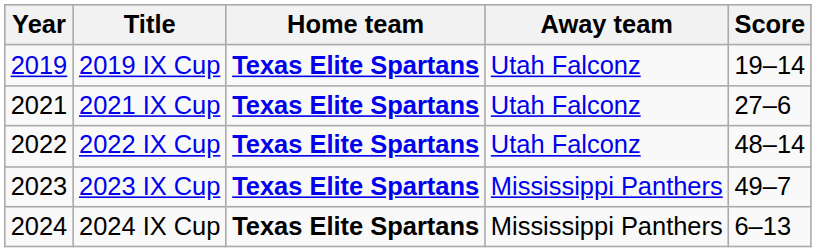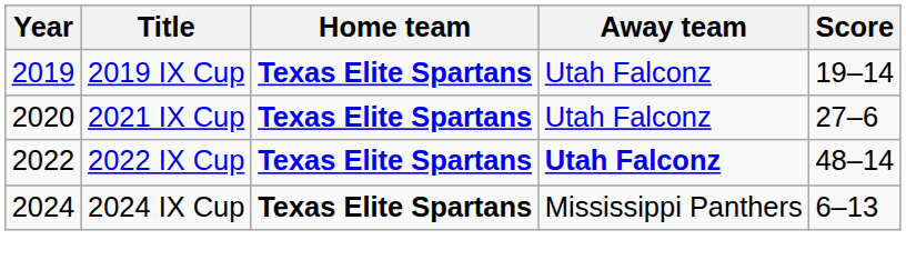2021 IX Cup | Year: 2021 -> 2020
2022 IX Cup | Away team: normal -> bold
- row: 2023 | 2023 IX Cup | Texas Elite Spartans | Mississippi Panthers | 49–7
